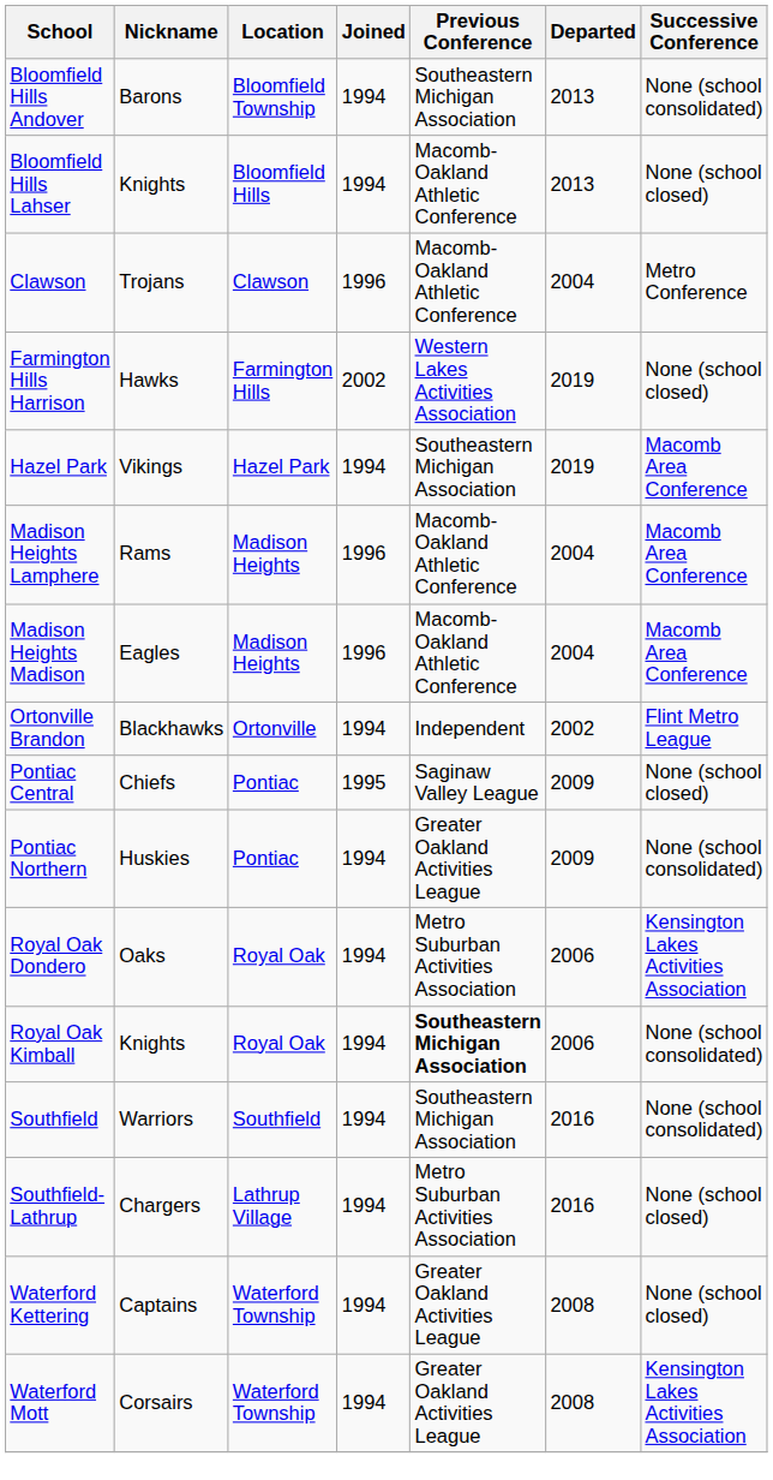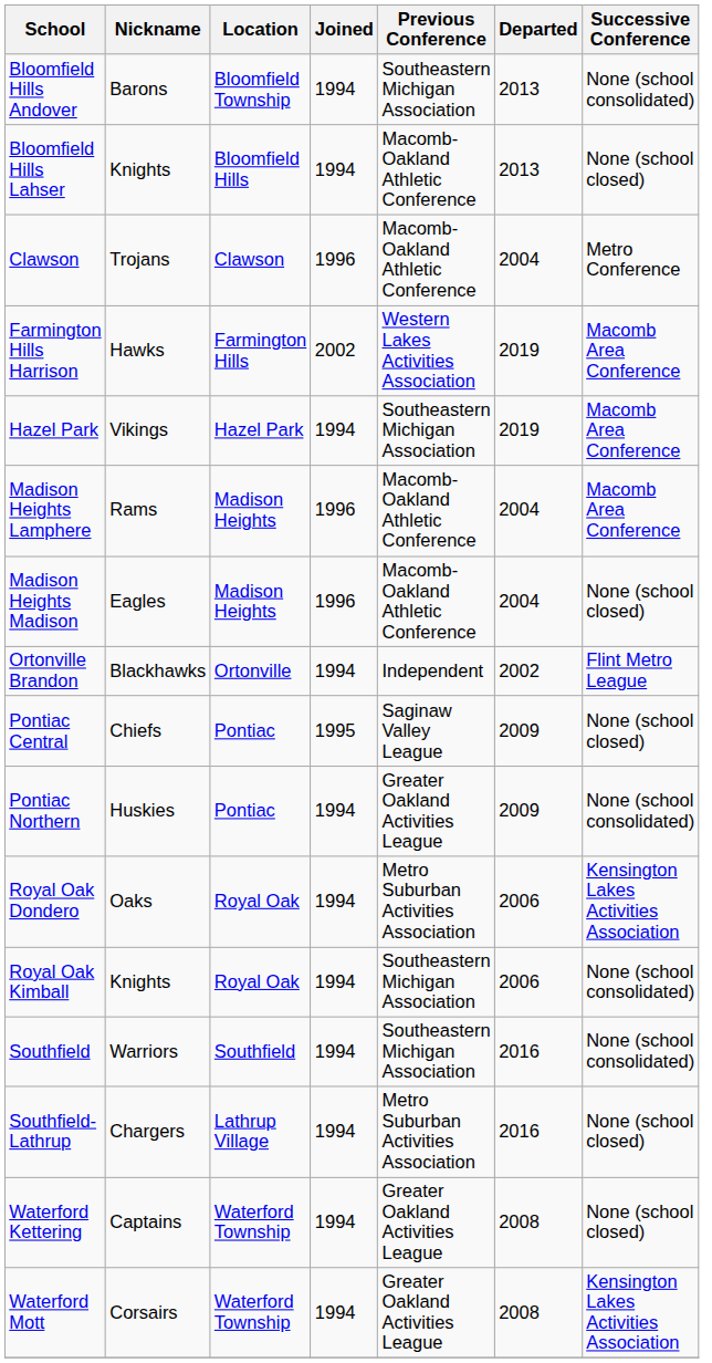Farmington Hills Harrison | Successive Conference: None (school closed) -> Macomb Area Conference
Madison Heights Madison | Successive Conference: Macomb Area Conference -> None (school closed)
Royal Oak Kimball | Previous Conference: bold -> normal
